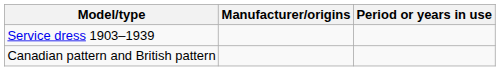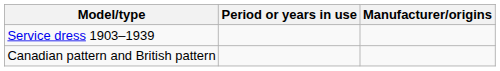columns swapped: Period or years in use <-> Manufacturer/origins
